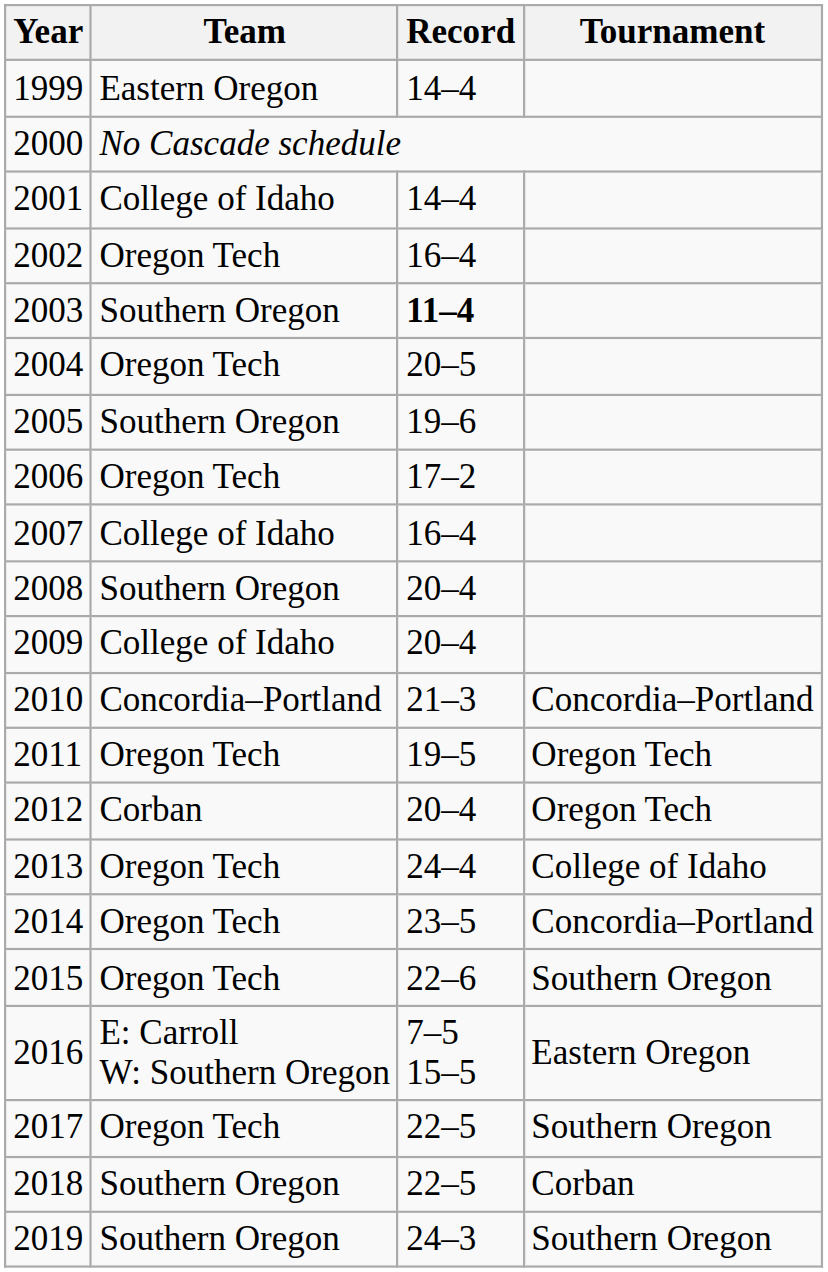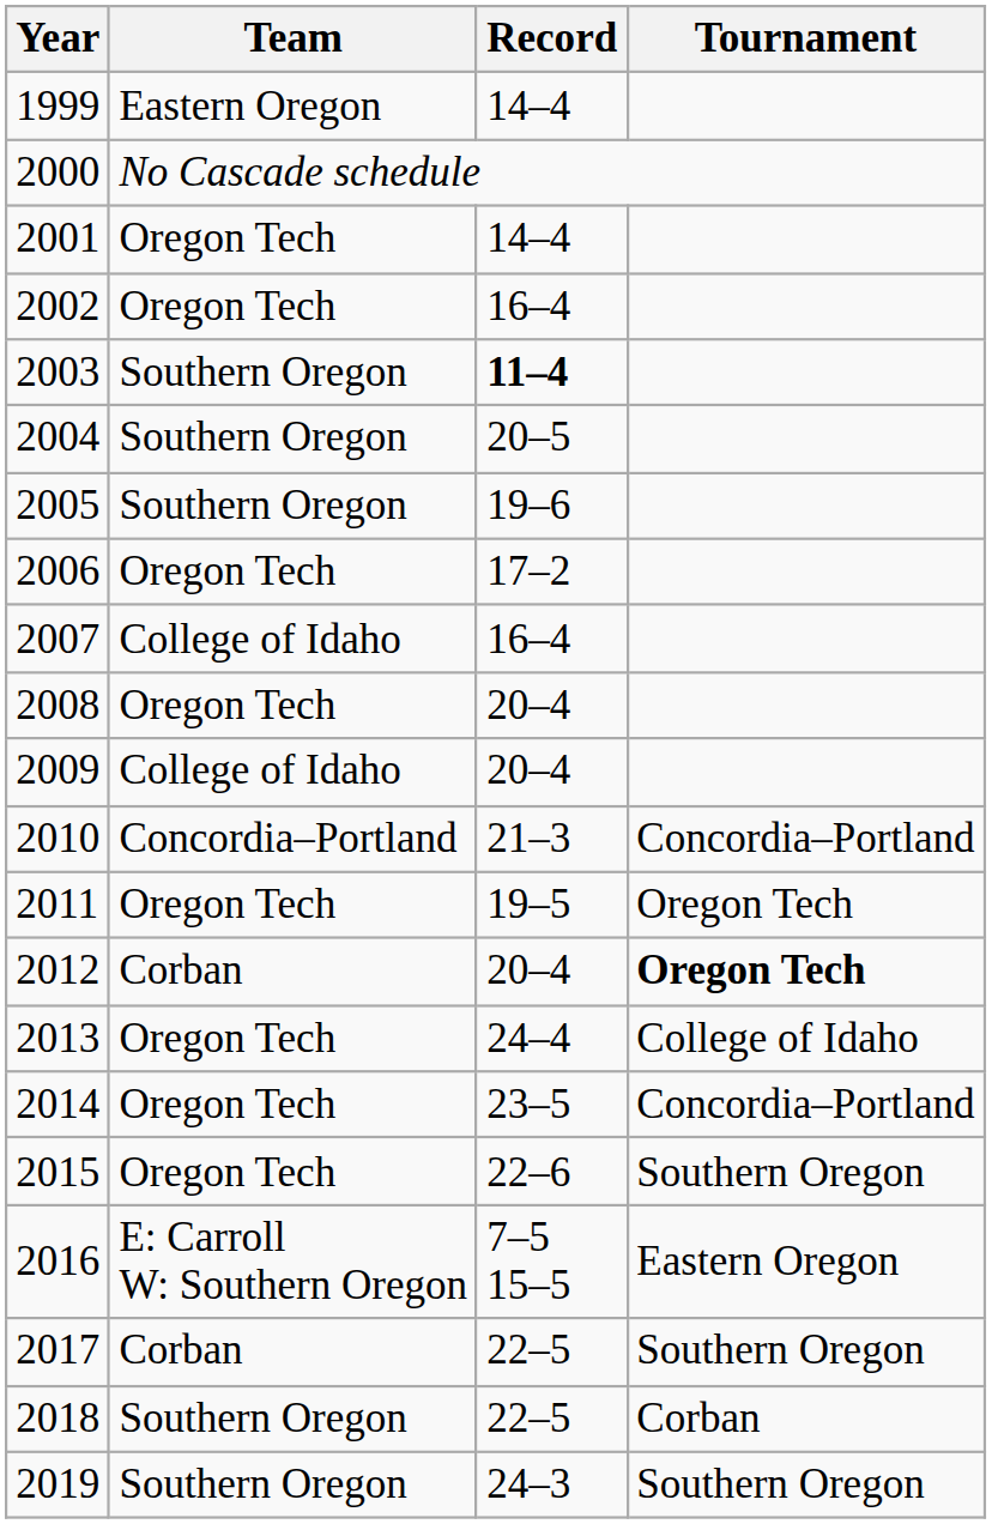2001 | Team: College of Idaho -> Oregon Tech
2004 | Team: Oregon Tech -> Southern Oregon
2008 | Team: Southern Oregon -> Oregon Tech
2012 | Tournament: normal -> bold
2017 | Team: Oregon Tech -> Corban
